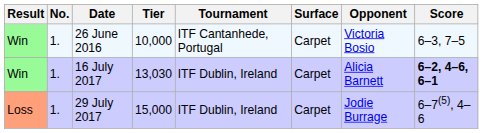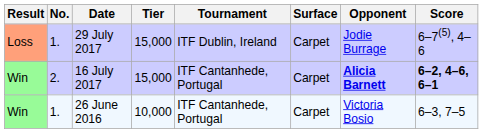rows swapped: 26 June 2016 <-> 29 July 2017
16 July 2017 | No.: 1. -> 2.
16 July 2017 | Tier: 13,030 -> 15,000
16 July 2017 | Tournament: ITF Dublin, Ireland -> ITF Cantanhede, Portugal
16 July 2017 | Opponent: normal -> bold
